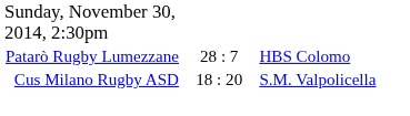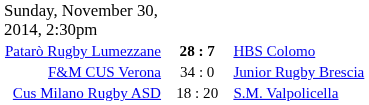Patarò Rugby Lumezzane | column 2: normal -> bold
+ row: F&M CUS Verona | 34 : 0 | Junior Rugby Brescia
